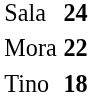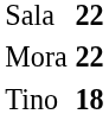Sala | column 2: 24 -> 22
